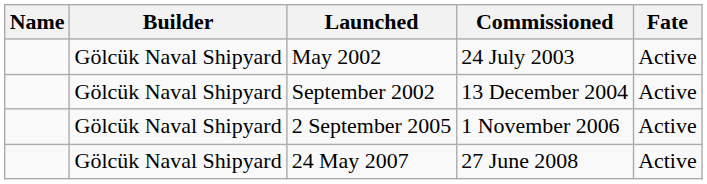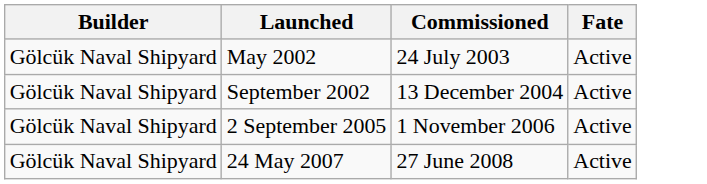- column: Name
